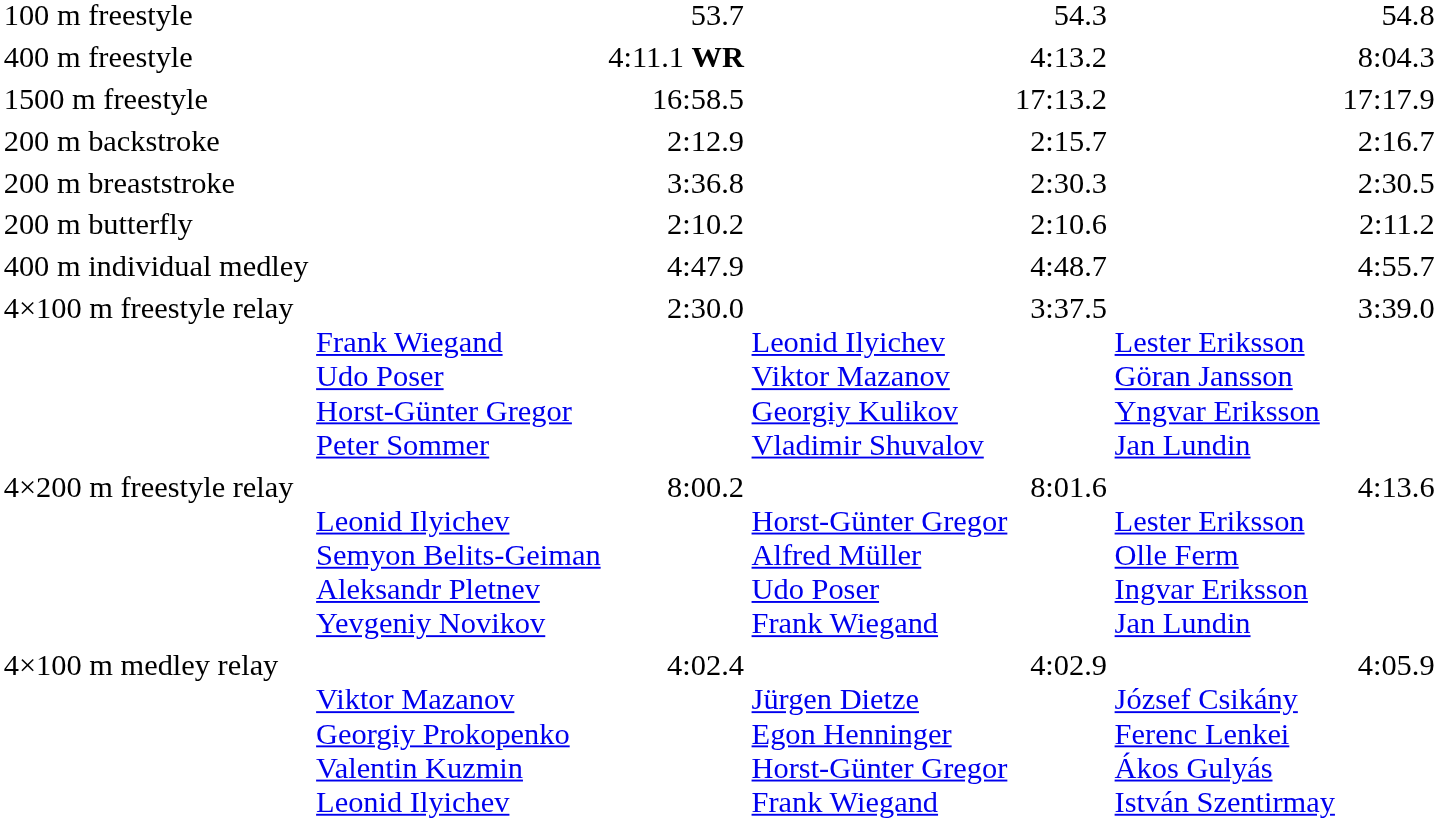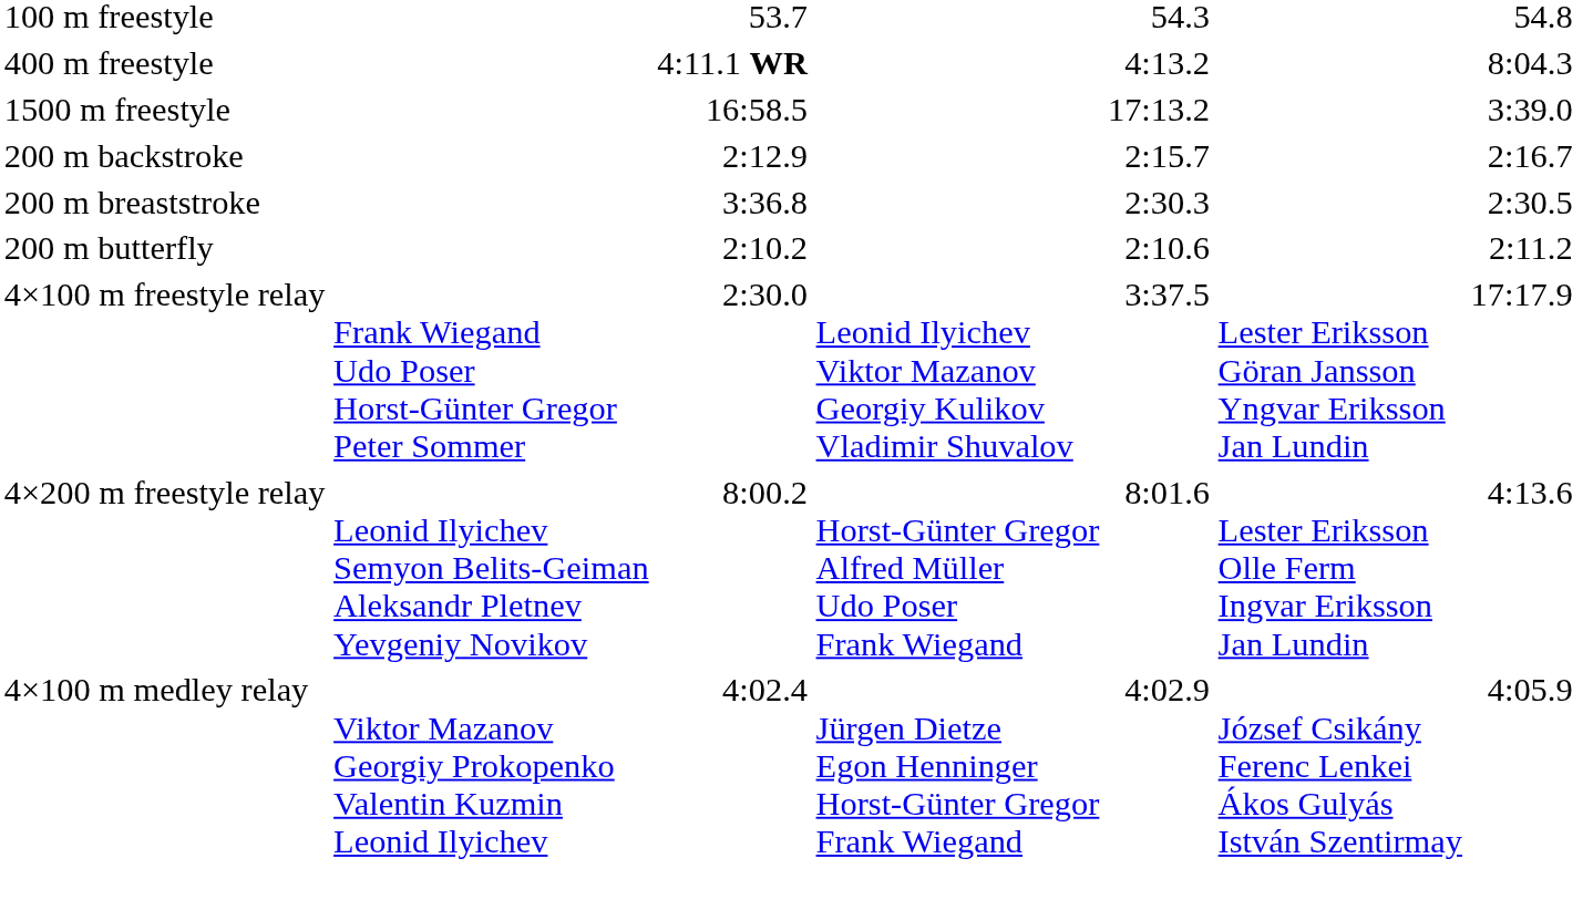1500 m freestyle | column 7: 17:17.9 -> 3:39.0
- row: 400 m individual medley | 4:47.9 | 4:48.7 | 4:55.7
4×100 m freestyle relay | column 7: 3:39.0 -> 17:17.9
